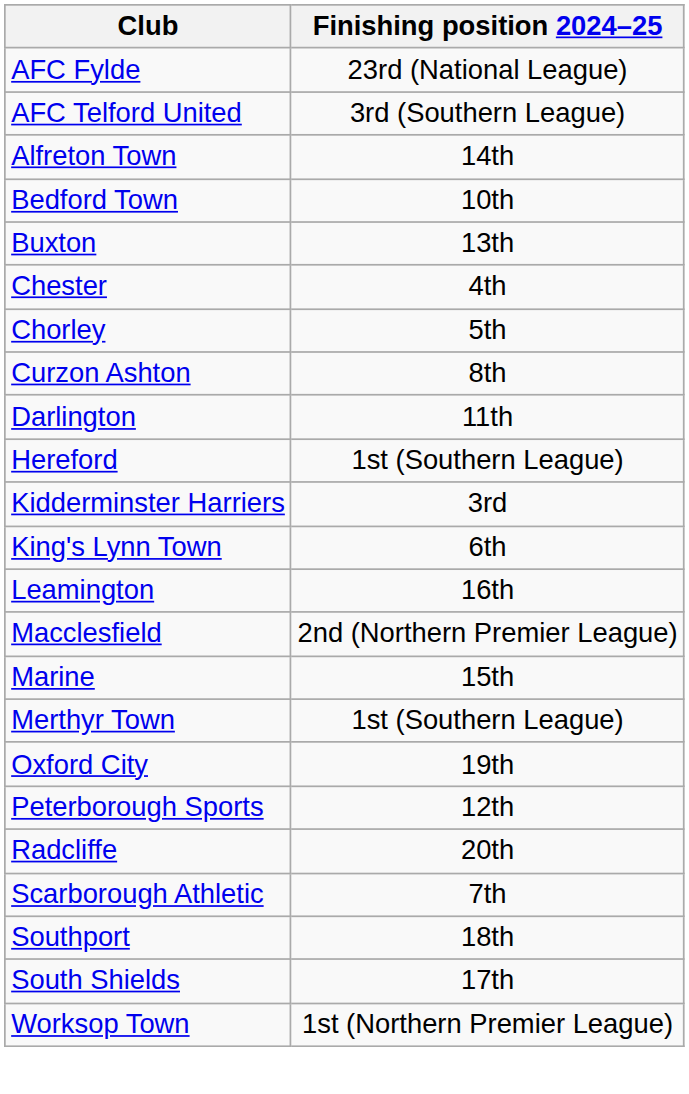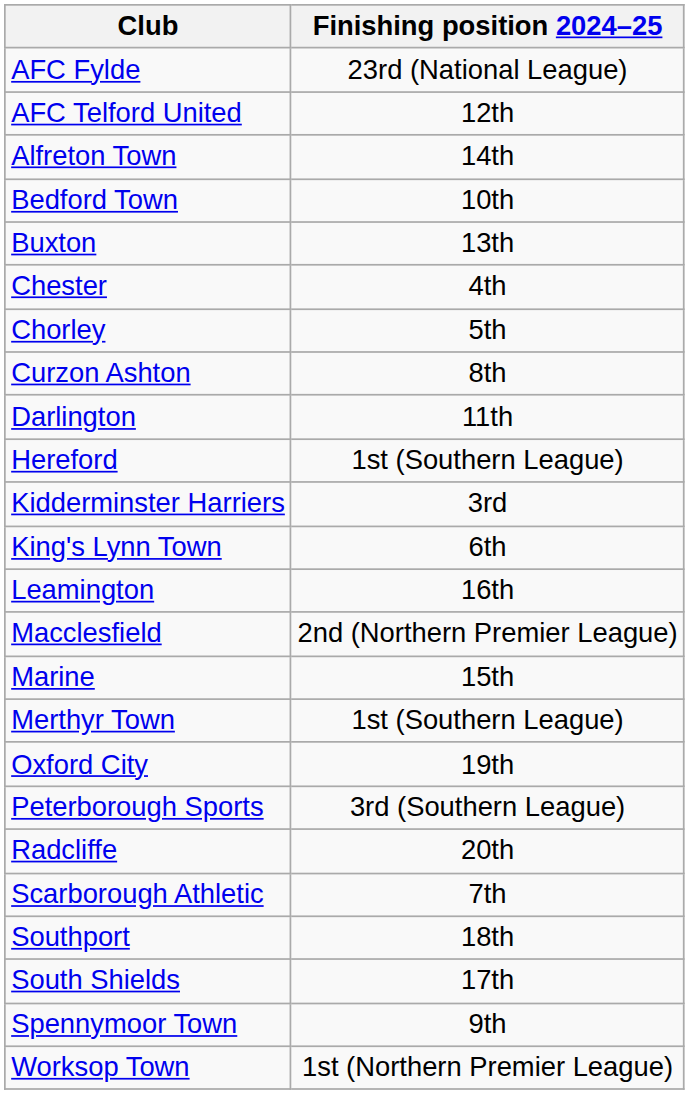AFC Telford United | Finishing position 2024–25: 3rd (Southern League) -> 12th
Peterborough Sports | Finishing position 2024–25: 12th -> 3rd (Southern League)
+ row: Spennymoor Town | 9th
